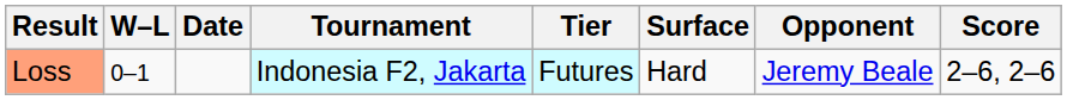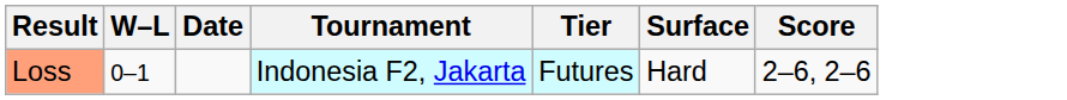- column: Opponent | Jeremy Beale
